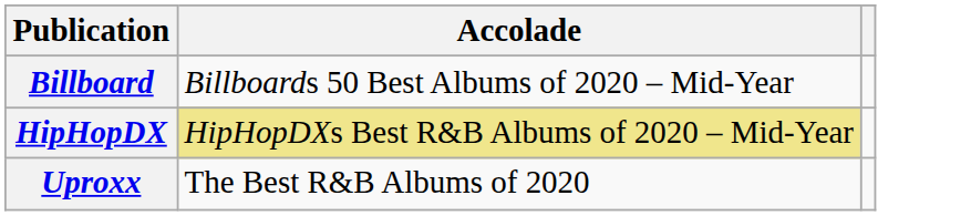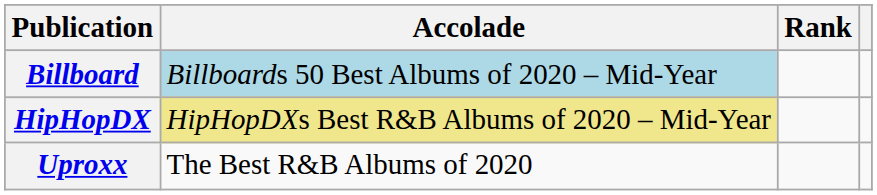+ column: Rank
Billboard | Accolade: no background -> lightblue background
